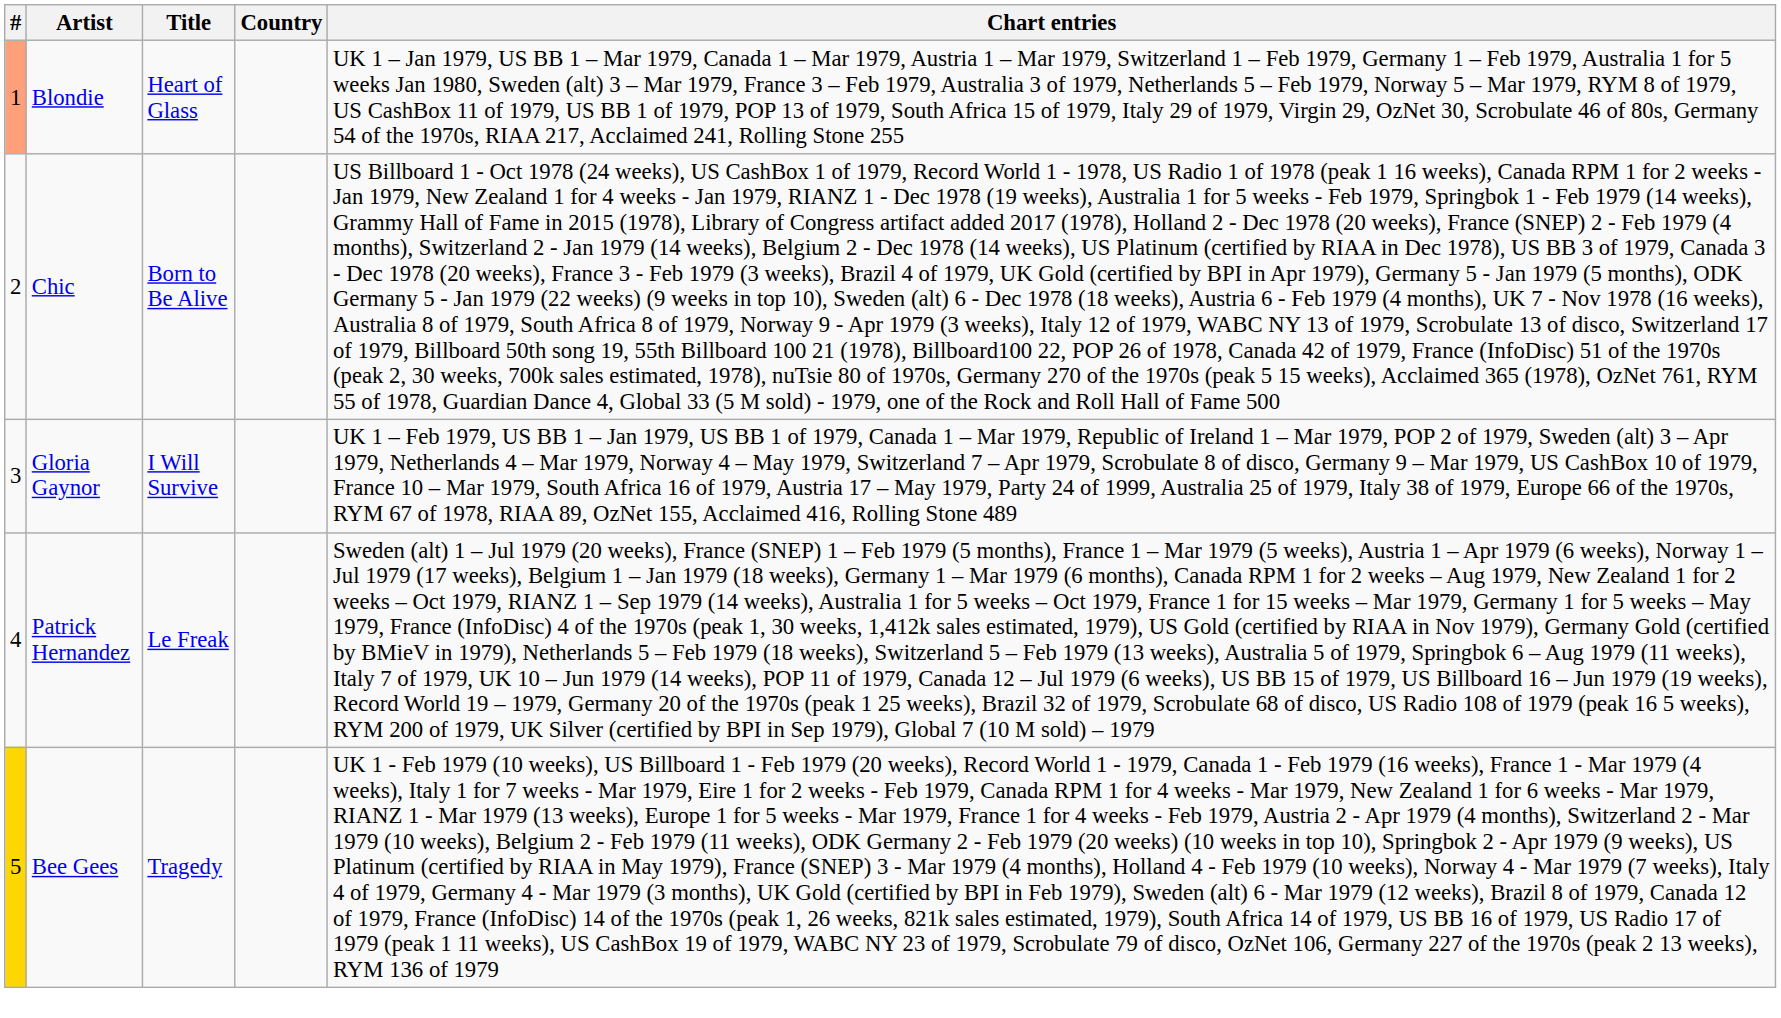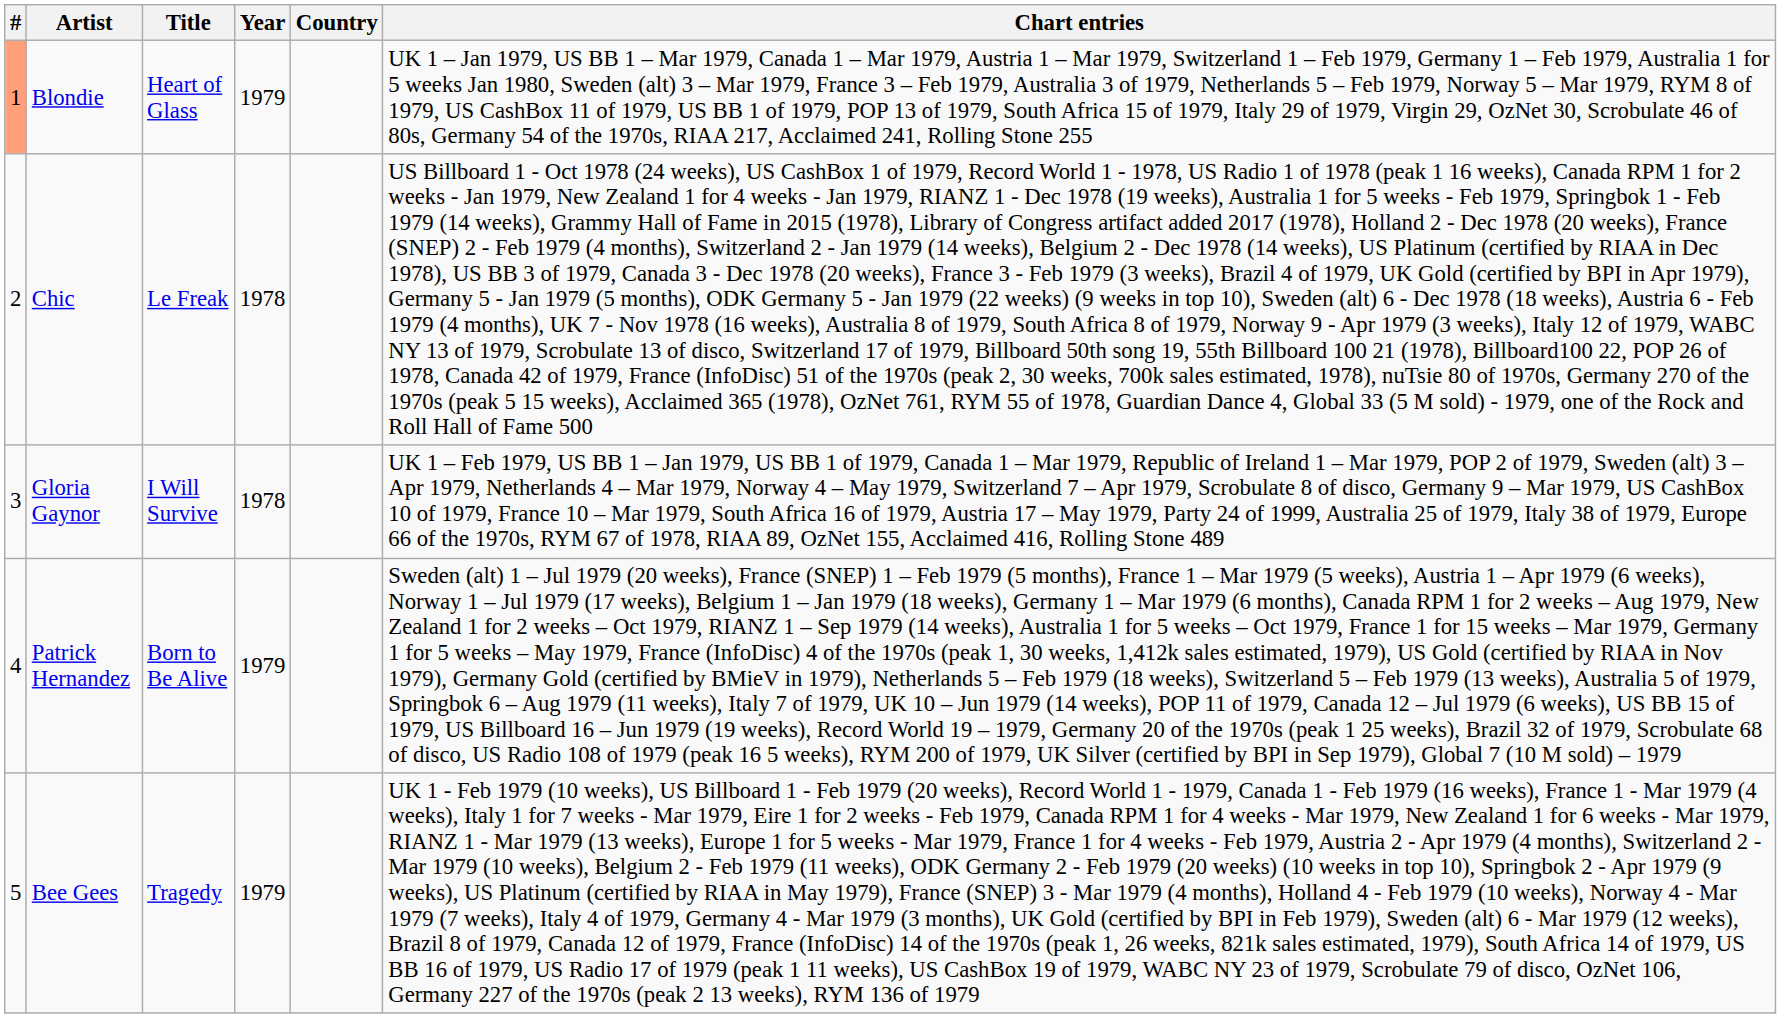+ column: Year | 1979 | 1978 | 1978 | 1979 | 1979
Chic | Title: Born to Be Alive -> Le Freak
Patrick Hernandez | Title: Le Freak -> Born to Be Alive
Bee Gees | #: gold background -> no background
